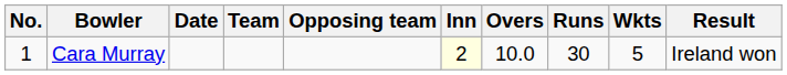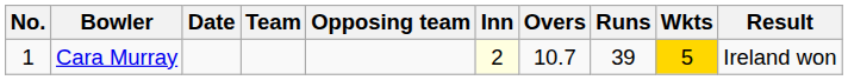Cara Murray | Overs: 10.0 -> 10.7
Cara Murray | Runs: 30 -> 39
Cara Murray | Wkts: no background -> gold background
